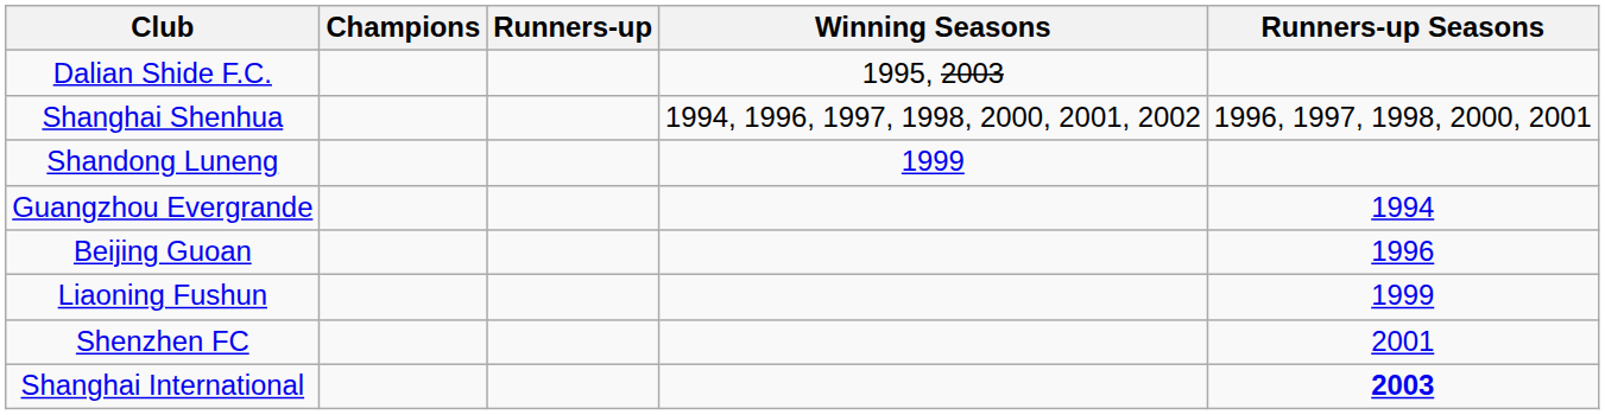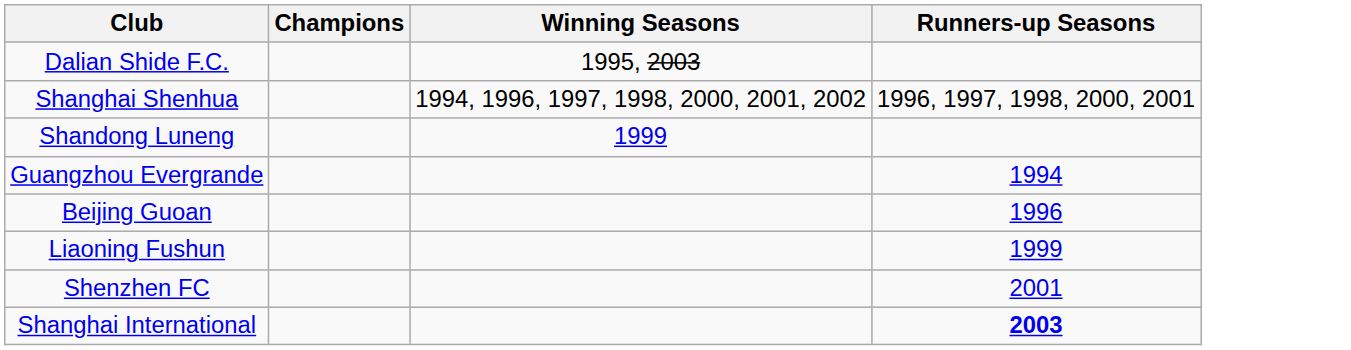- column: Runners-up
